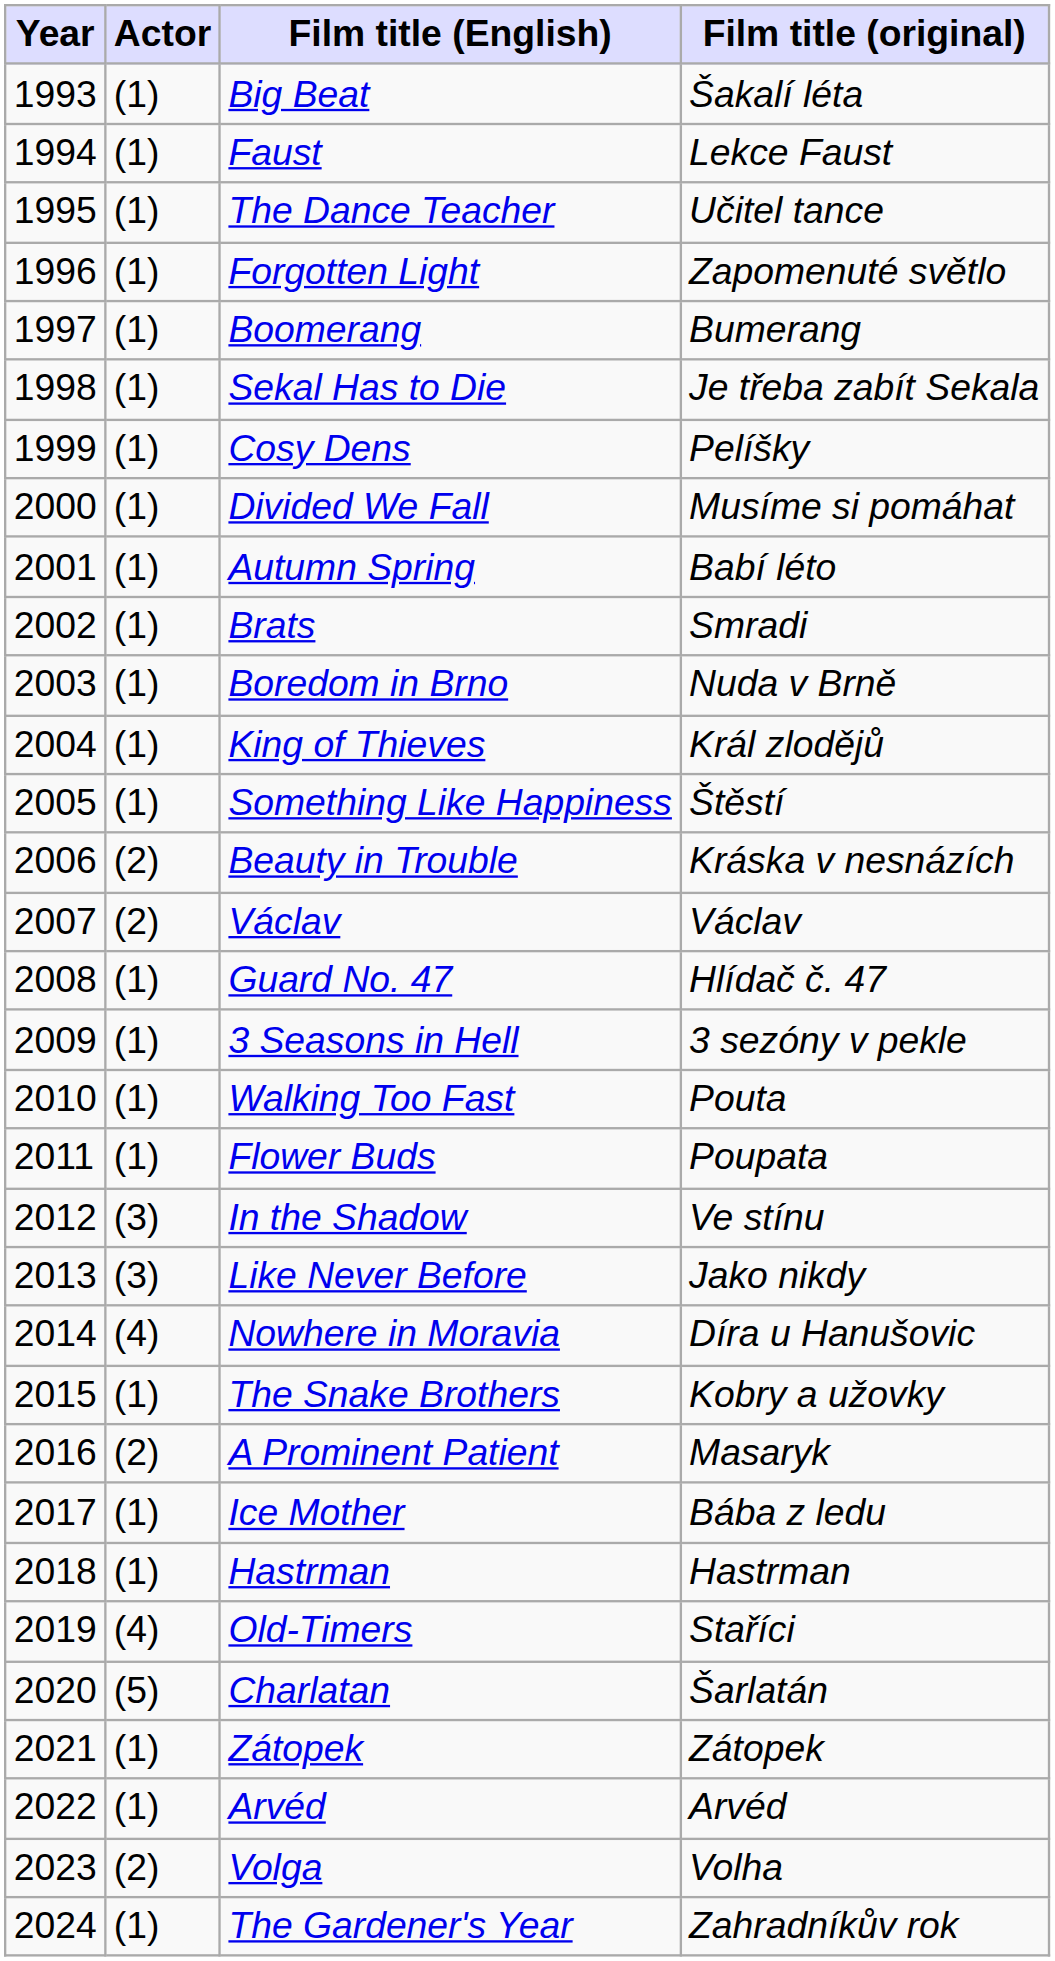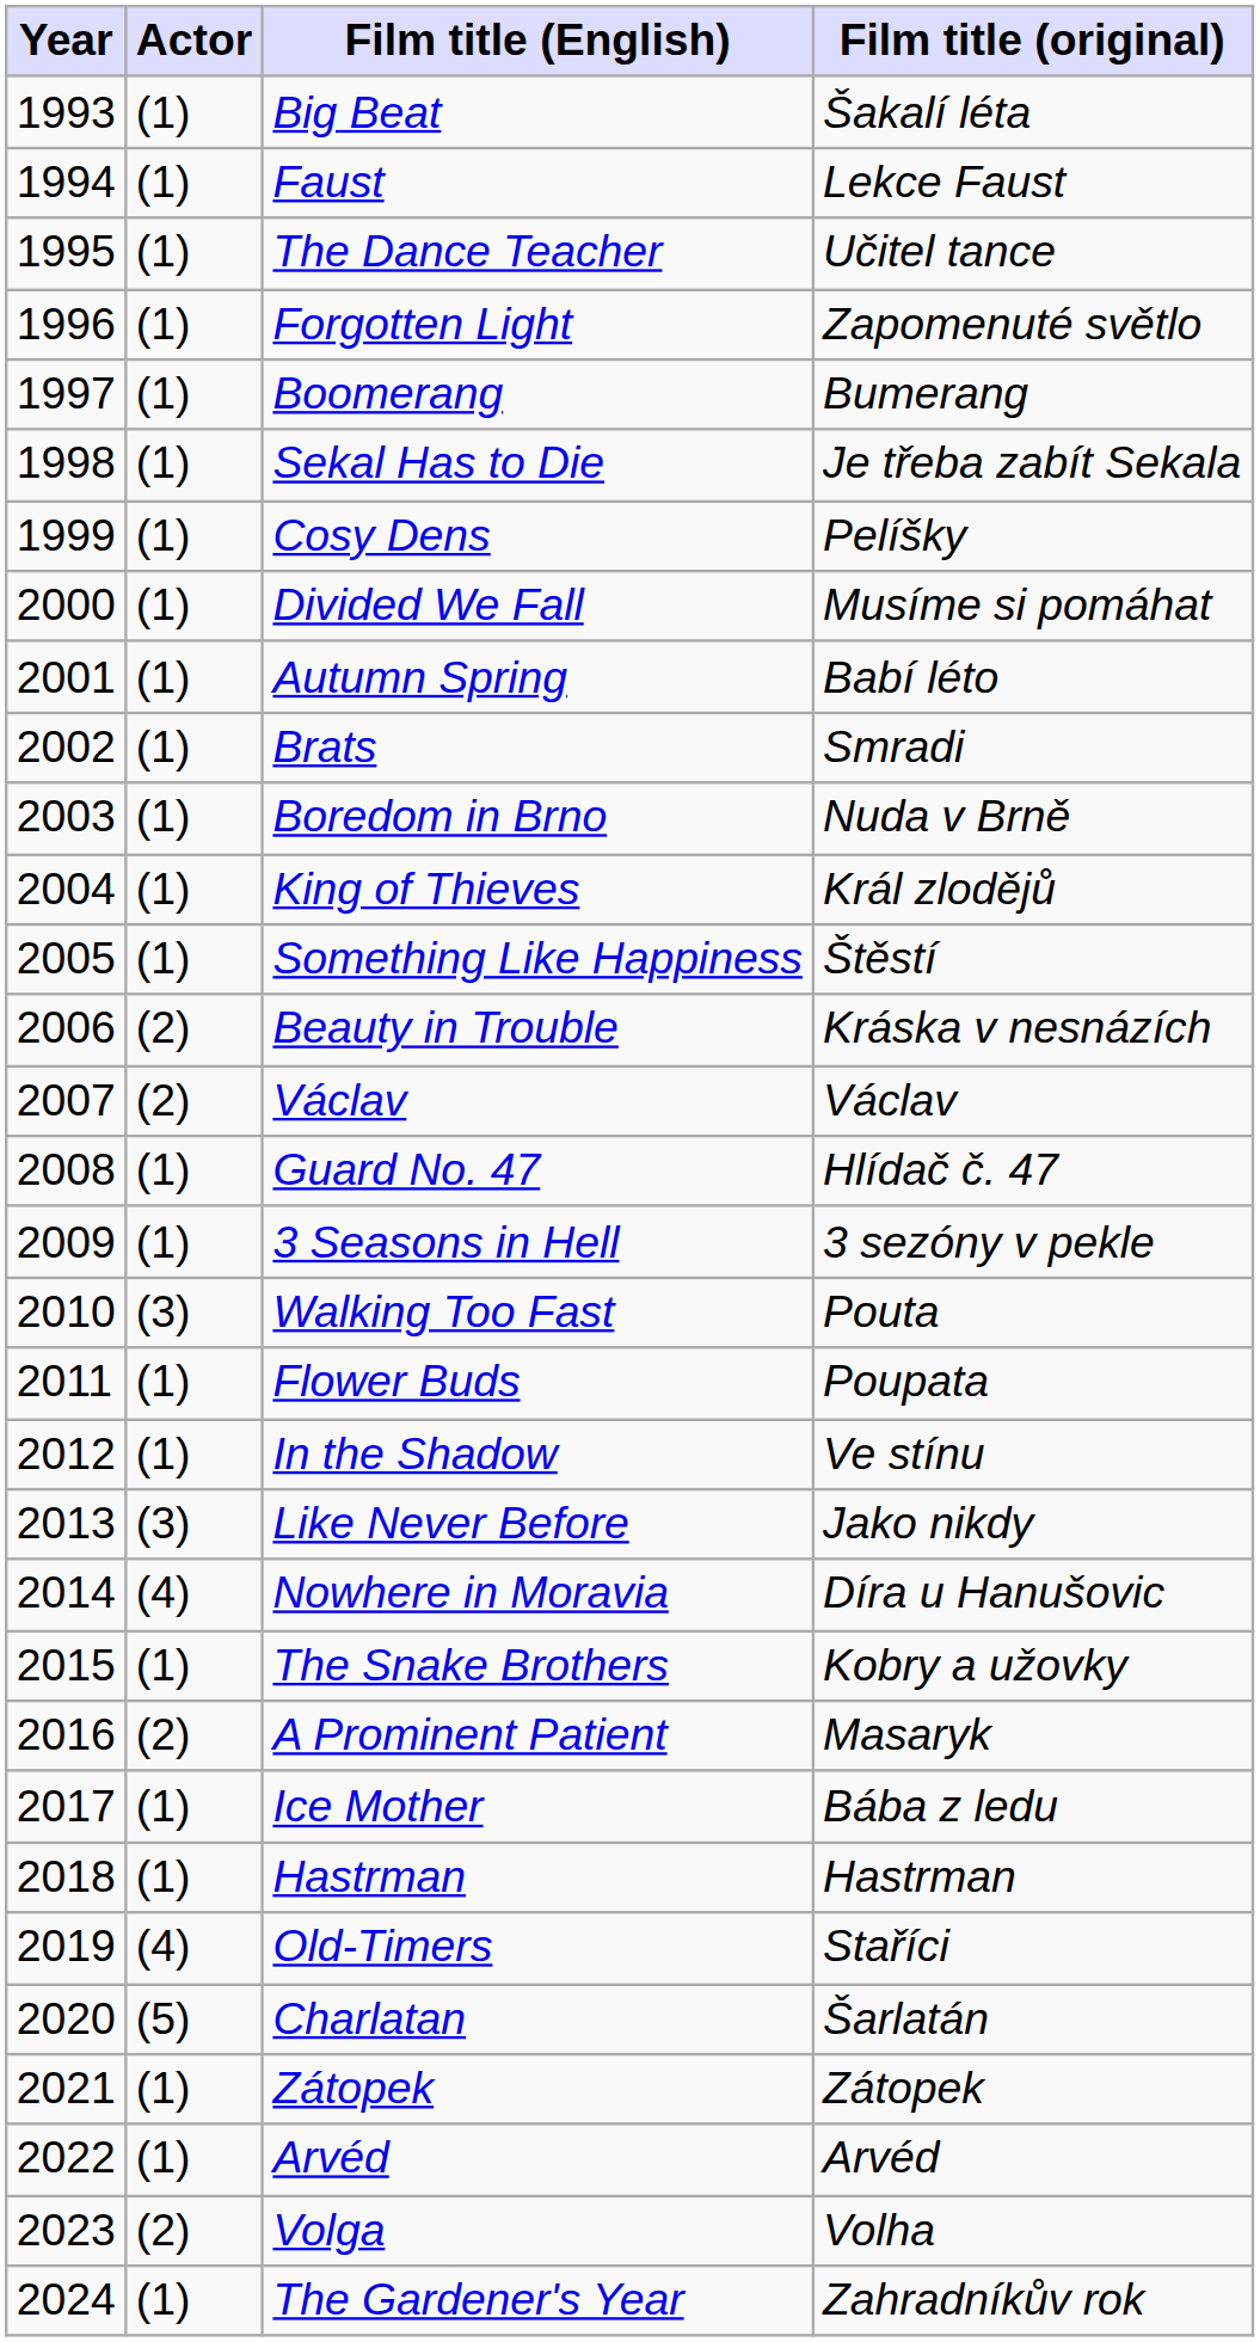Walking Too Fast | Actor: (1) -> (3)
In the Shadow | Actor: (3) -> (1)
